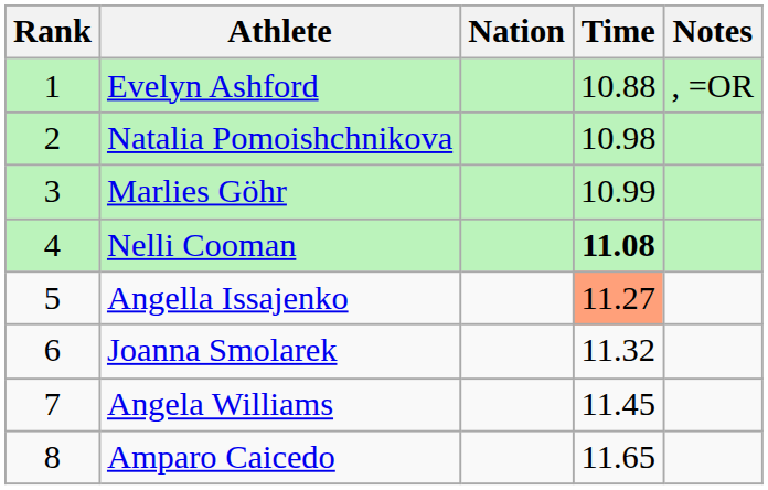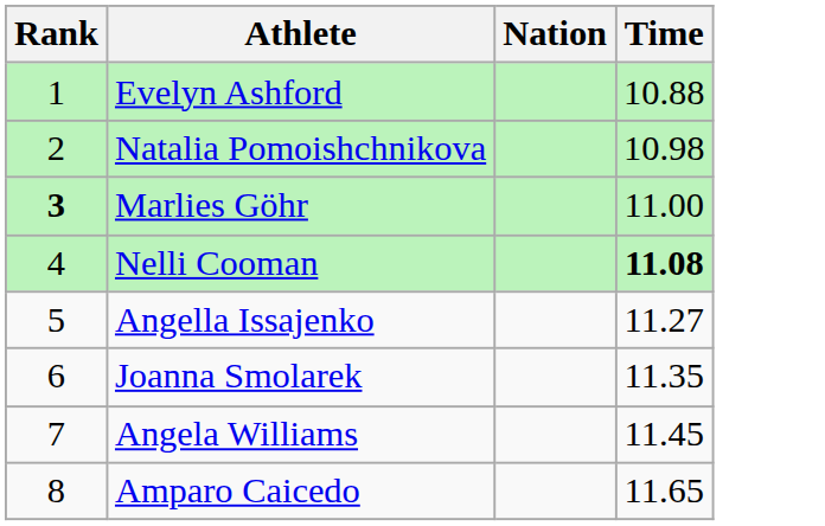- column: Notes | , =OR
Marlies Göhr | Rank: normal -> bold
Marlies Göhr | Time: 10.99 -> 11.00
Angella Issajenko | Time: lightsalmon background -> no background
Joanna Smolarek | Time: 11.32 -> 11.35
